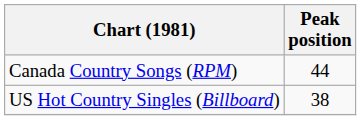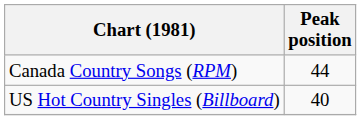US Hot Country Singles (Billboard) | Peak position: 38 -> 40
